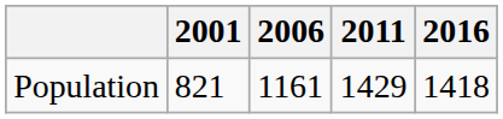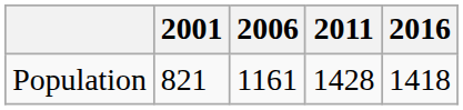Population | 2011: 1429 -> 1428
